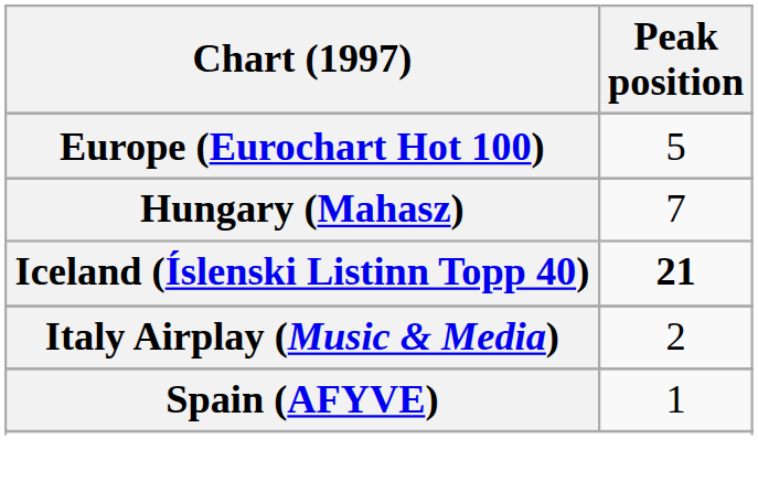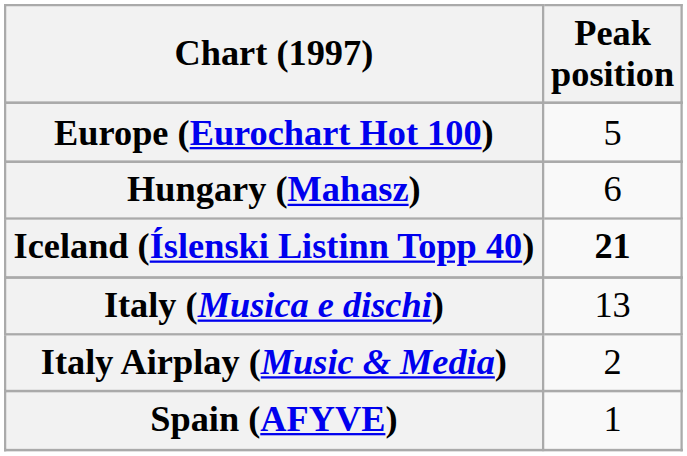Hungary (Mahasz) | Peak position: 7 -> 6
+ row: Italy (Musica e dischi) | 13
